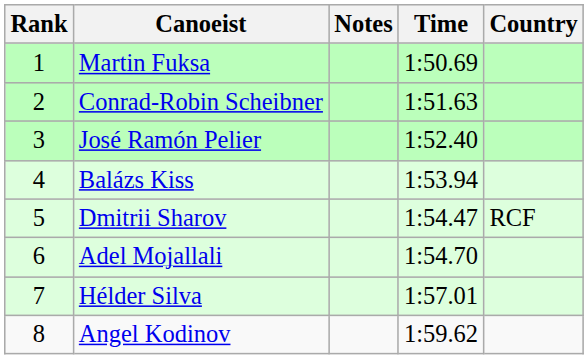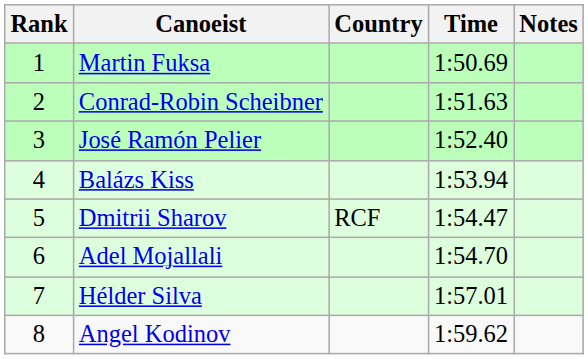columns swapped: Country <-> Notes
